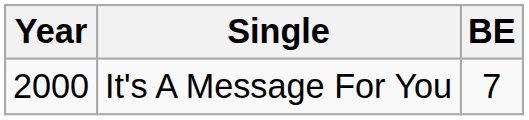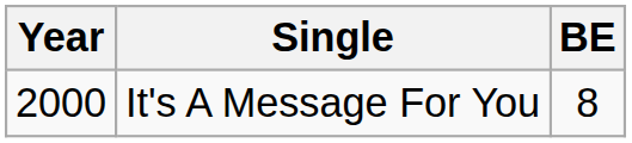It's A Message For You | BE: 7 -> 8
